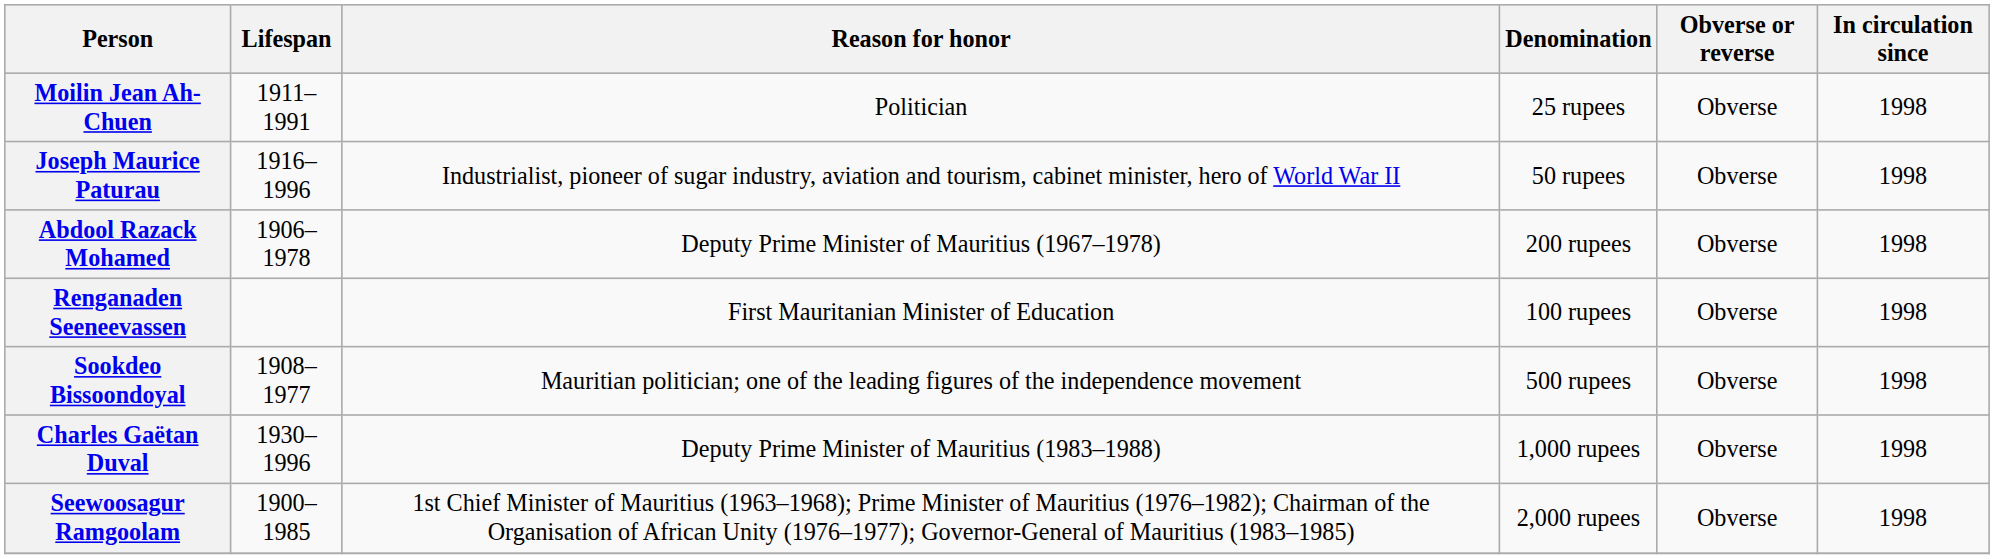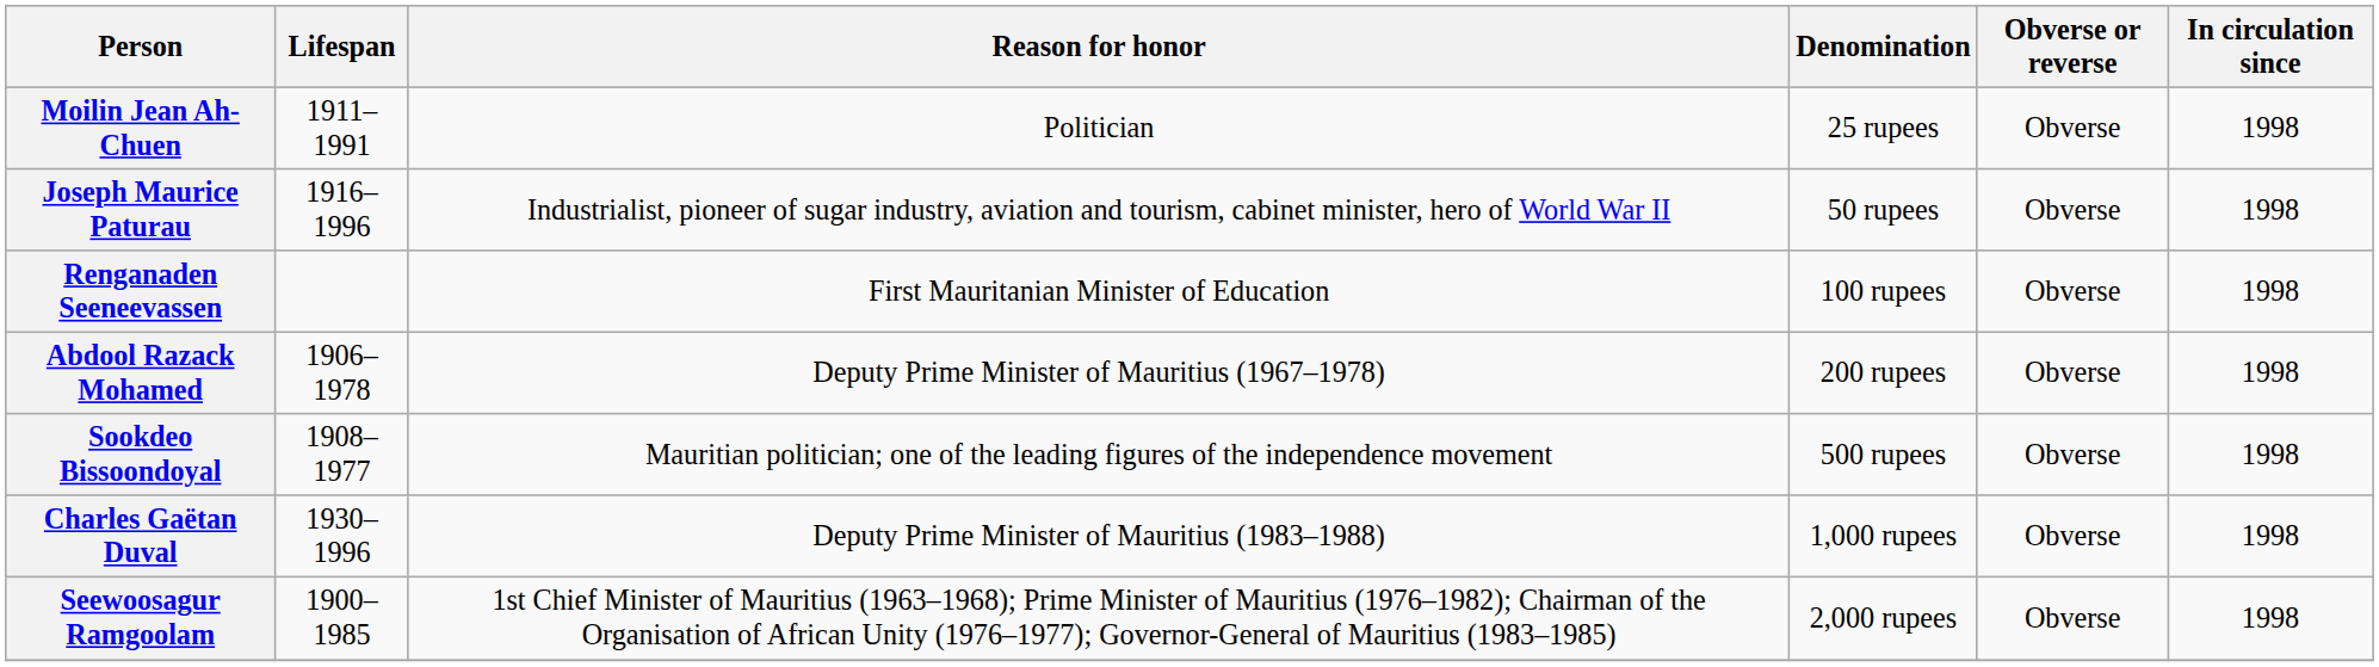rows swapped: Renganaden Seeneevassen <-> Abdool Razack Mohamed
